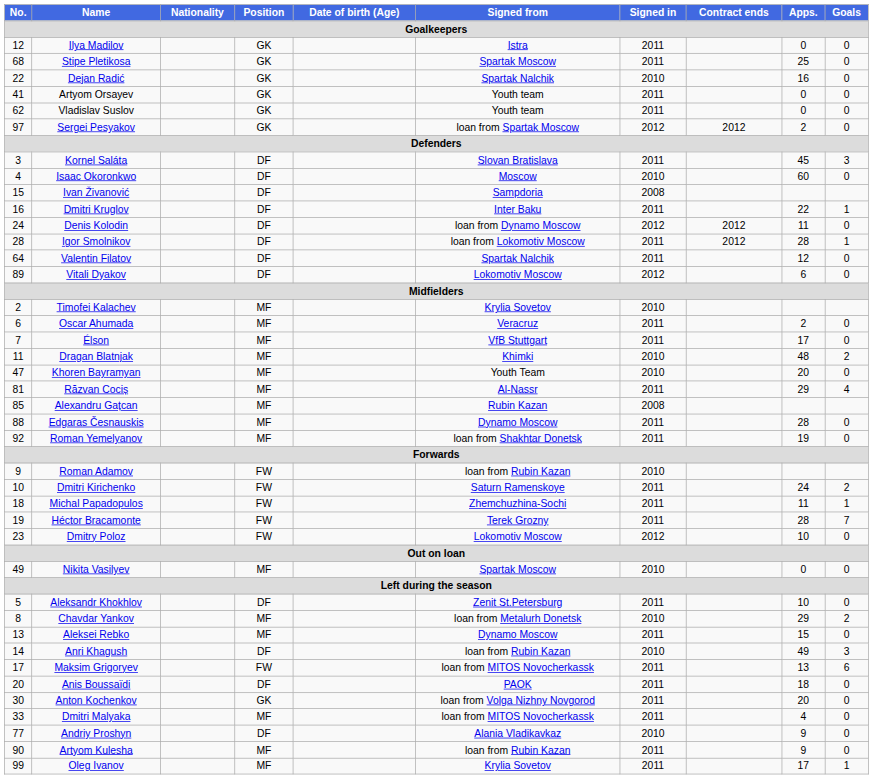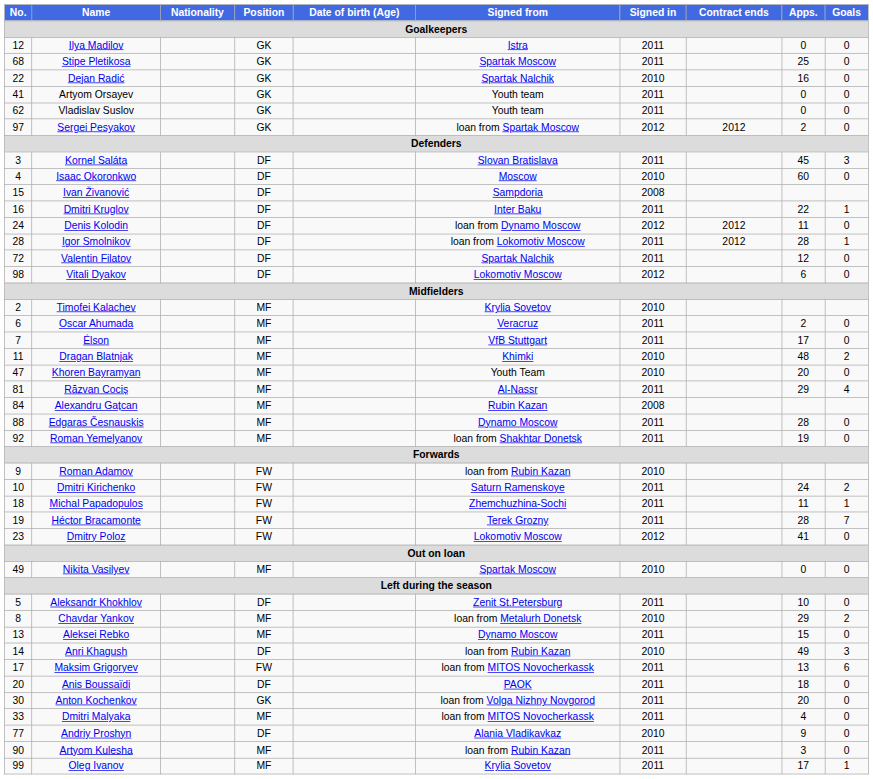Valentin Filatov | No.: 64 -> 72
Vitali Dyakov | No.: 89 -> 98
Alexandru Gațcan | No.: 85 -> 84
Dmitry Poloz | Apps.: 10 -> 41
Artyom Kulesha | Apps.: 9 -> 3
